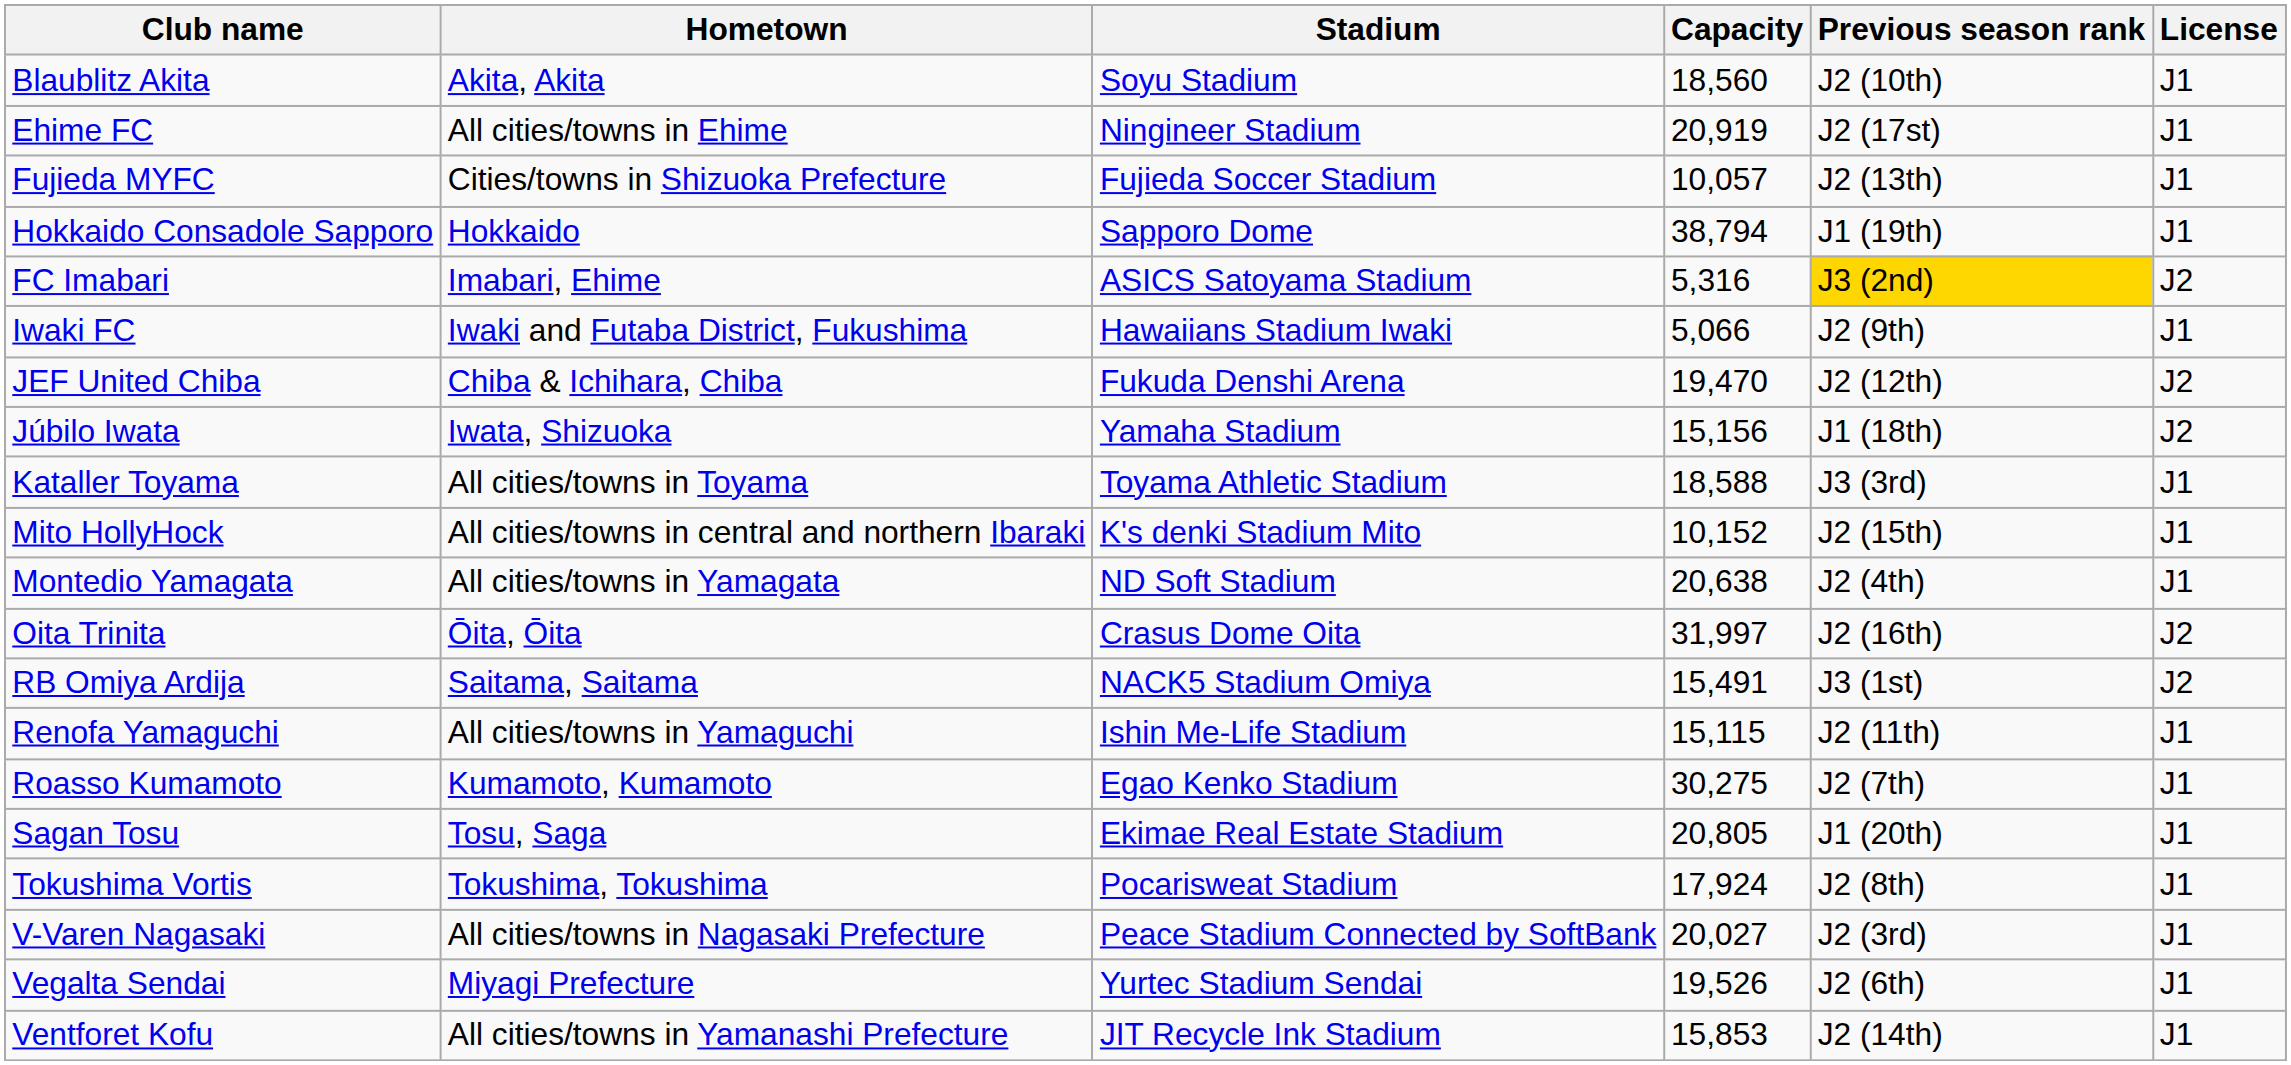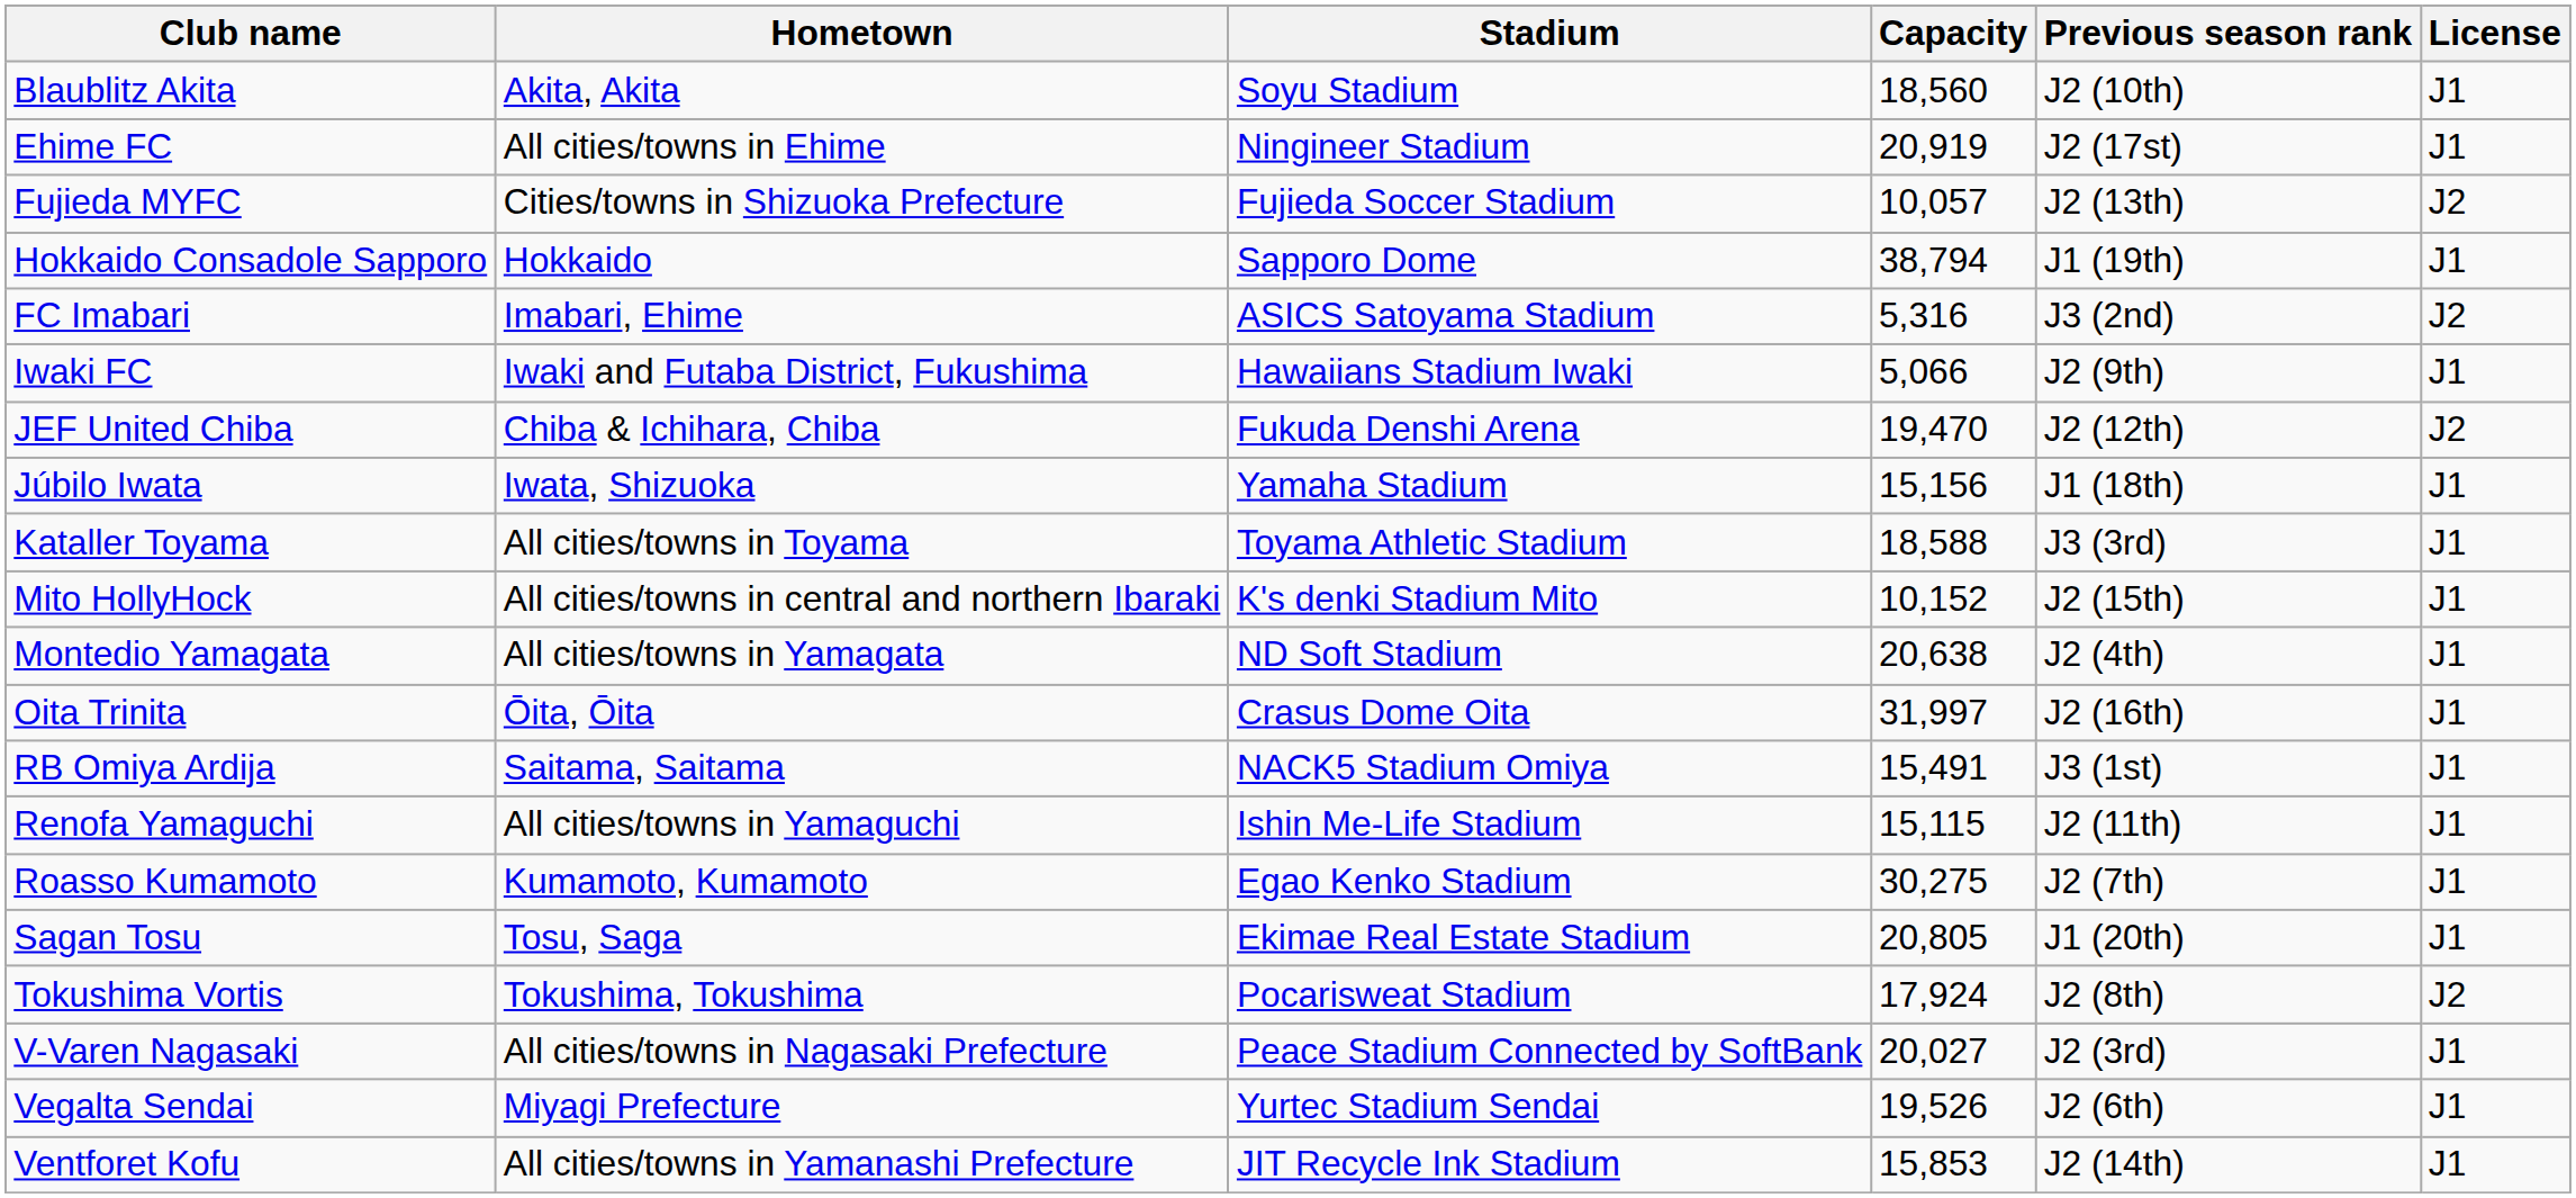Fujieda MYFC | License: J1 -> J2
FC Imabari | Previous season rank: gold background -> no background
Júbilo Iwata | License: J2 -> J1
Oita Trinita | License: J2 -> J1
RB Omiya Ardija | License: J2 -> J1
Tokushima Vortis | License: J1 -> J2
